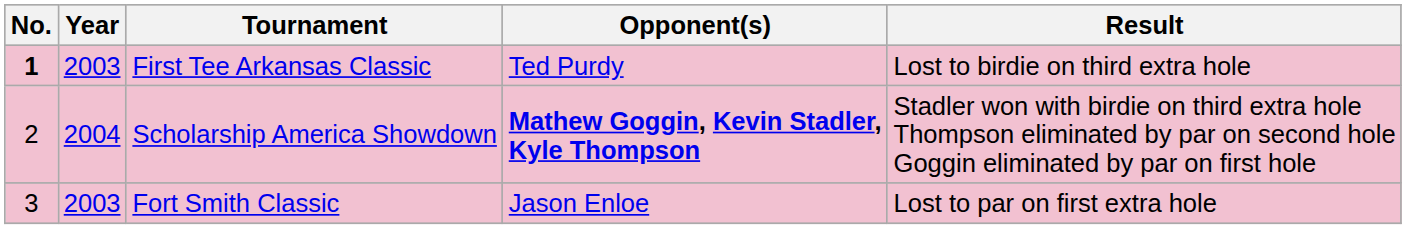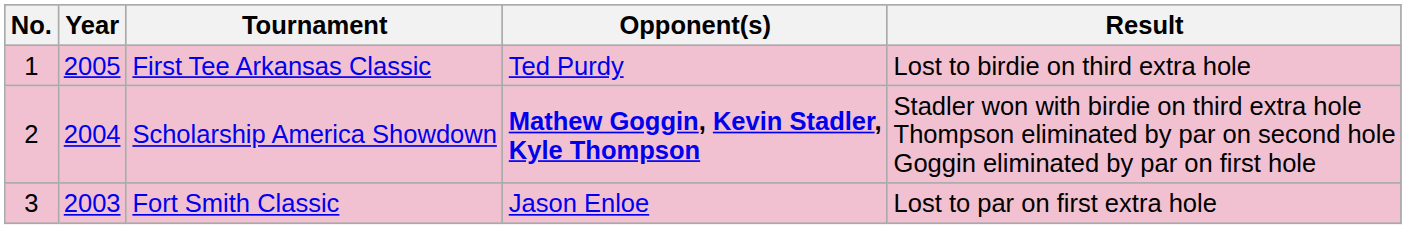First Tee Arkansas Classic | No.: bold -> normal
First Tee Arkansas Classic | Year: 2003 -> 2005
